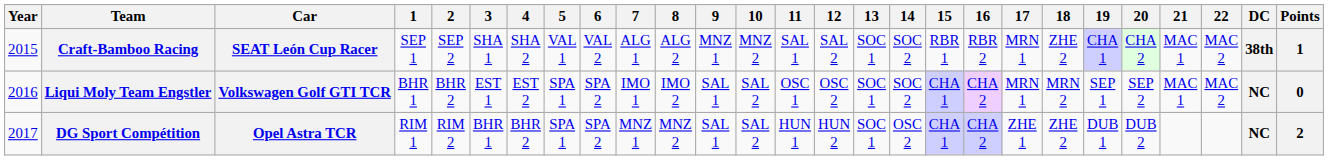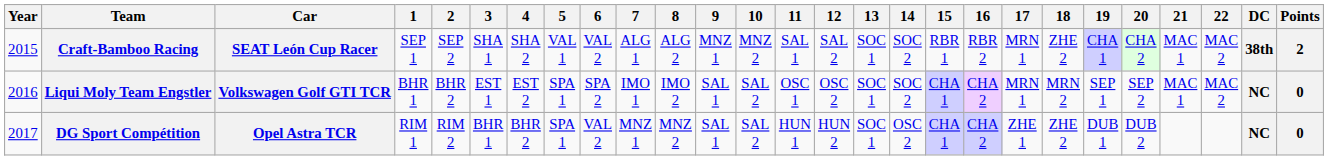Craft-Bamboo Racing | Points: 1 -> 2
DG Sport Compétition | 6: SPA 2 -> VAL 2
DG Sport Compétition | Points: 2 -> 0
